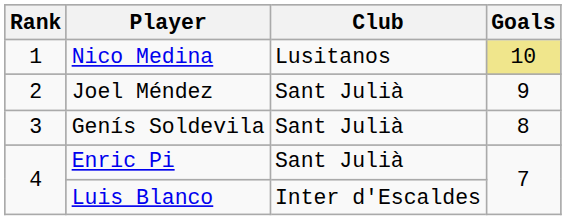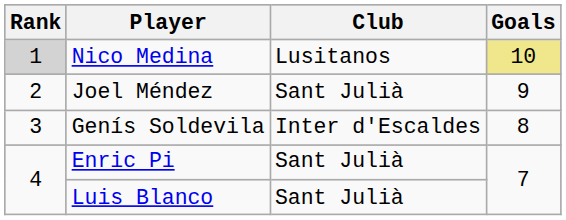Nico Medina | Rank: no background -> lightgrey background
Genís Soldevila | Club: Sant Julià -> Inter d'Escaldes
Luis Blanco | Club: Inter d'Escaldes -> Sant Julià
